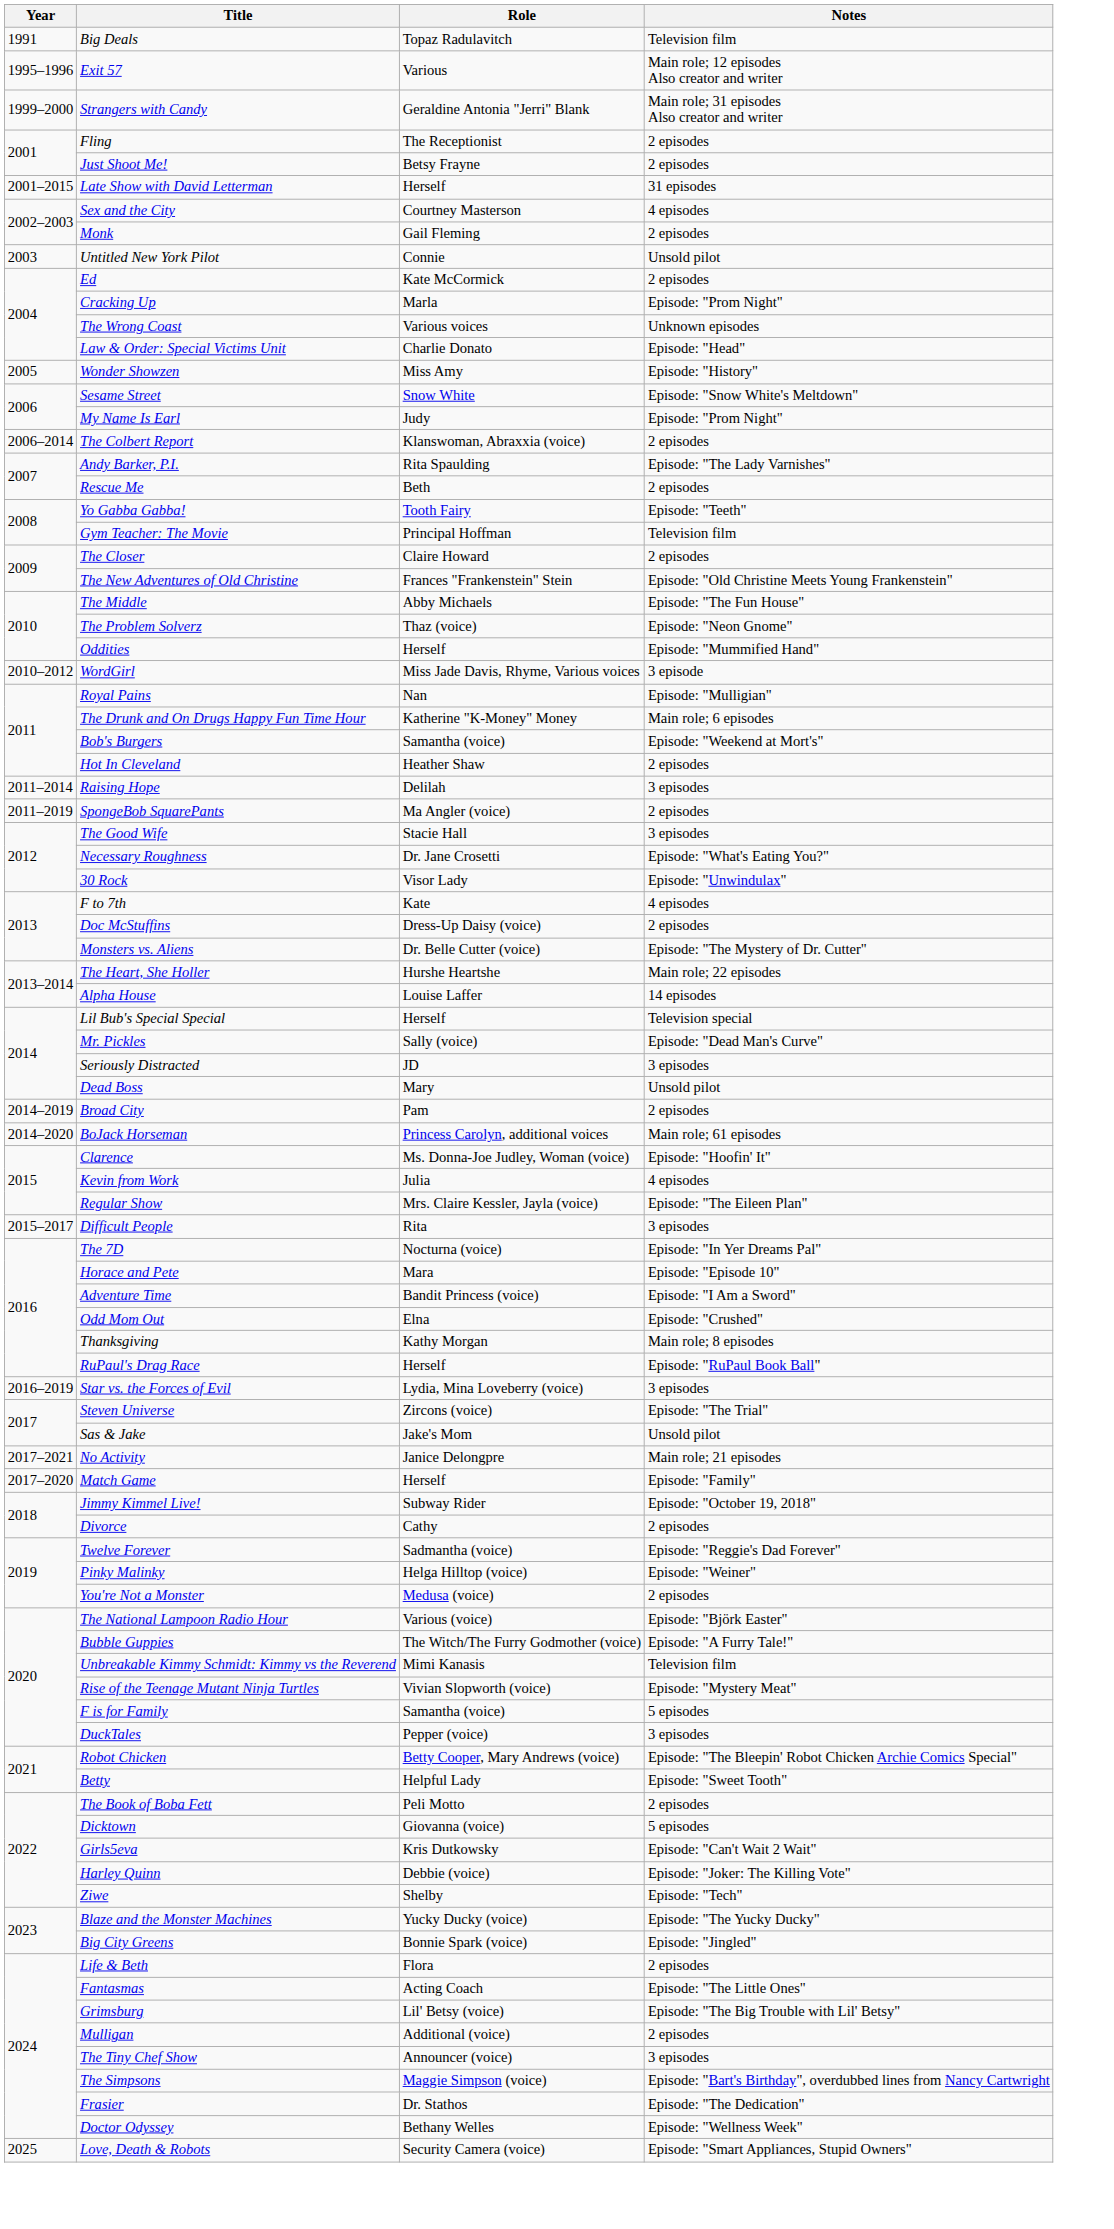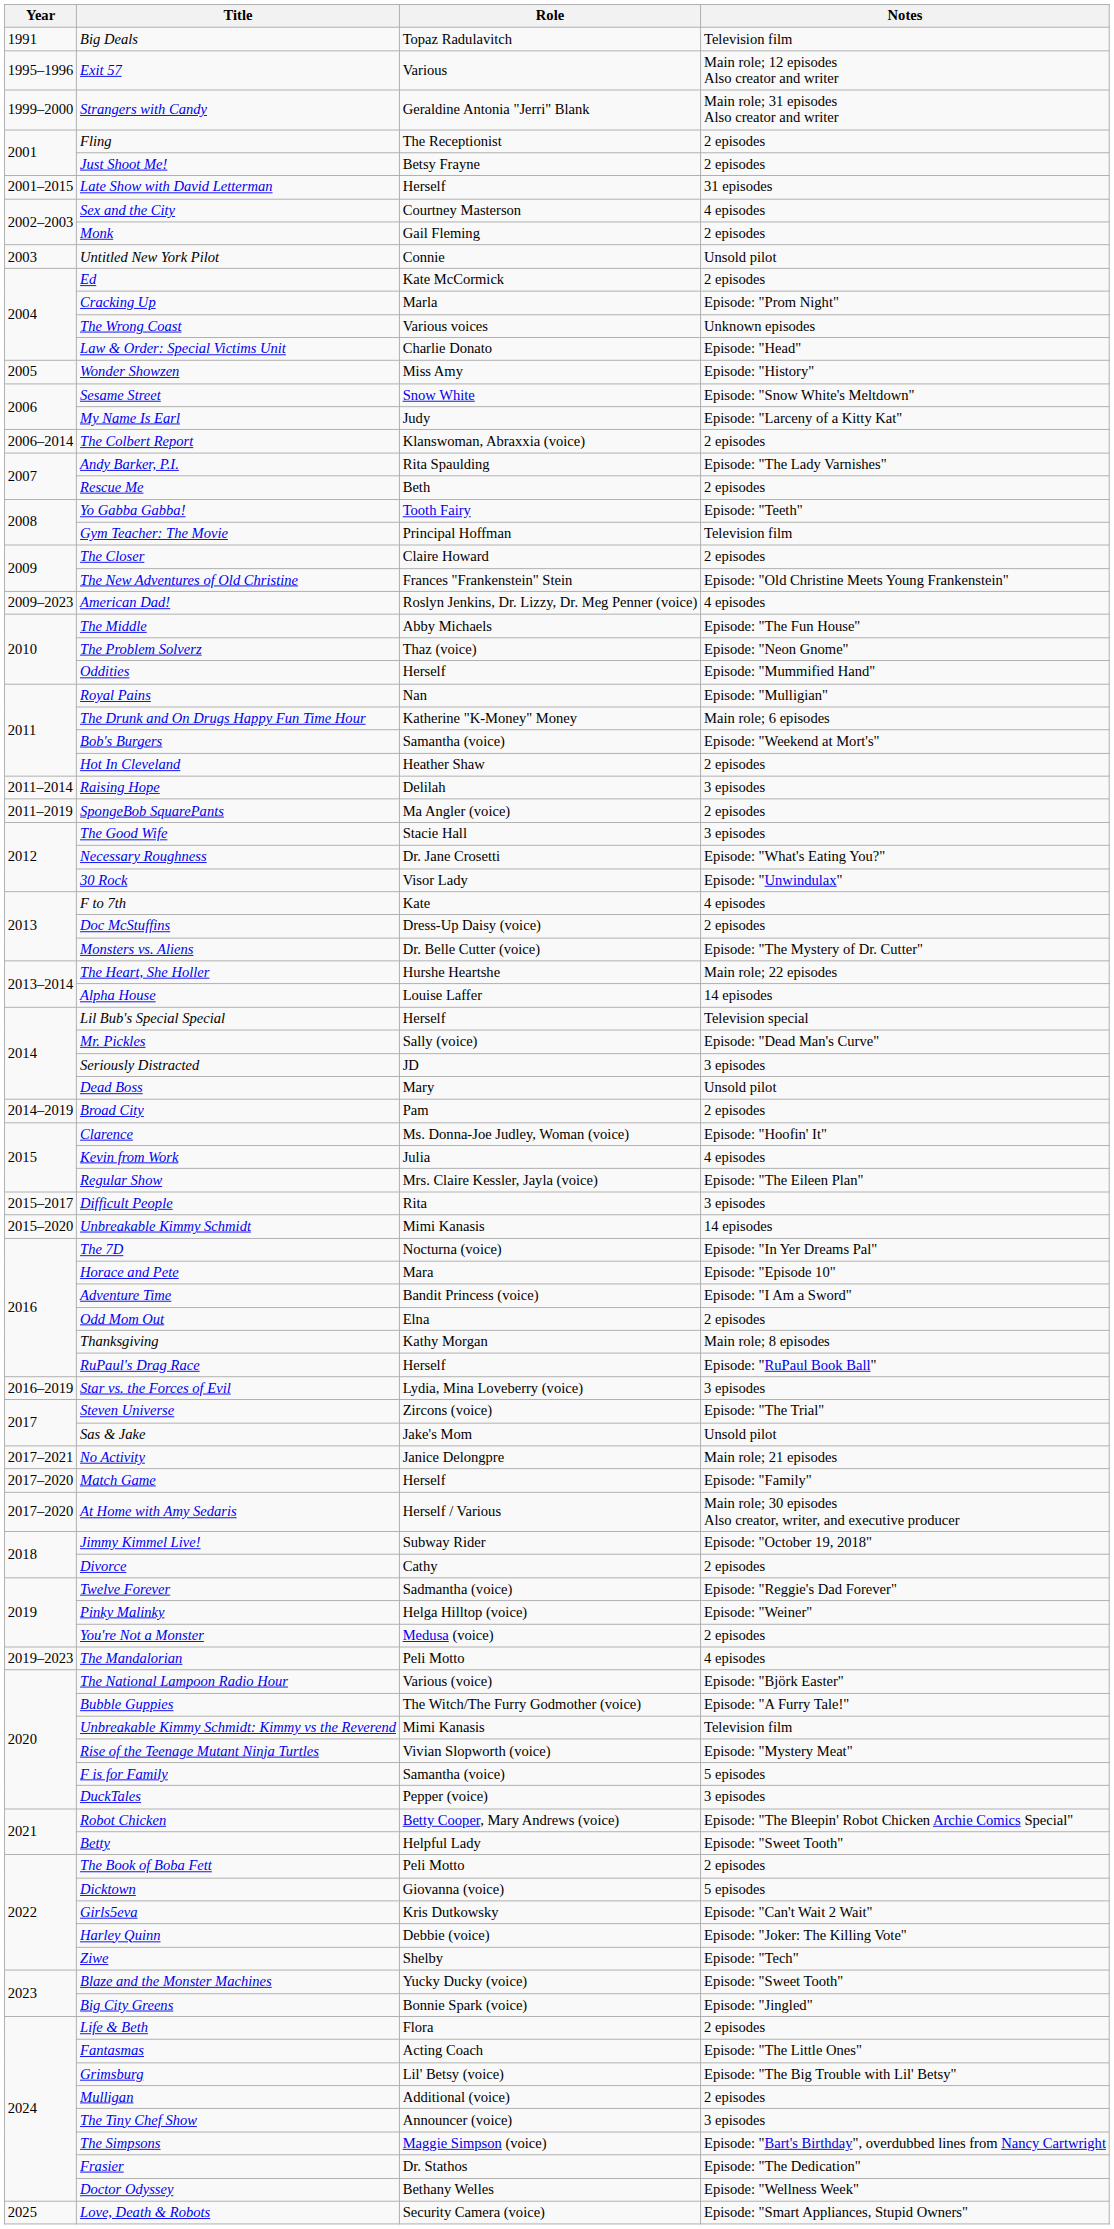My Name Is Earl | Notes: Episode: "Prom Night" -> Episode: "Larceny of a Kitty Kat"
+ row: 2009–2023 | American Dad! | Roslyn Jenkins, Dr. Lizzy, Dr. Meg Penner (voice) | 4 episodes
- row: 2010–2012 | WordGirl | Miss Jade Davis, Rhyme, Various voices | 3 episode
- row: 2014–2020 | BoJack Horseman | Princess Carolyn, additional voices | Main role; 61 episodes
+ row: 2015–2020 | Unbreakable Kimmy Schmidt | Mimi Kanasis | 14 episodes
Odd Mom Out | Notes: Episode: "Crushed" -> 2 episodes
+ row: 2017–2020 | At Home with Amy Sedaris | Herself / Various | Main role; 30 episodes Also creator, writer, and executive producer
+ row: 2019–2023 | The Mandalorian | Peli Motto | 4 episodes
Blaze and the Monster Machines | Notes: Episode: "The Yucky Ducky" -> Episode: "Sweet Tooth"
